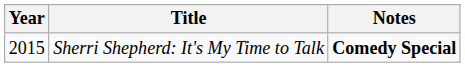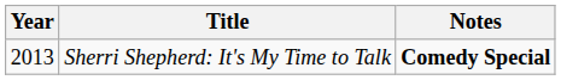Sherri Shepherd: It's My Time to Talk | Year: 2015 -> 2013
